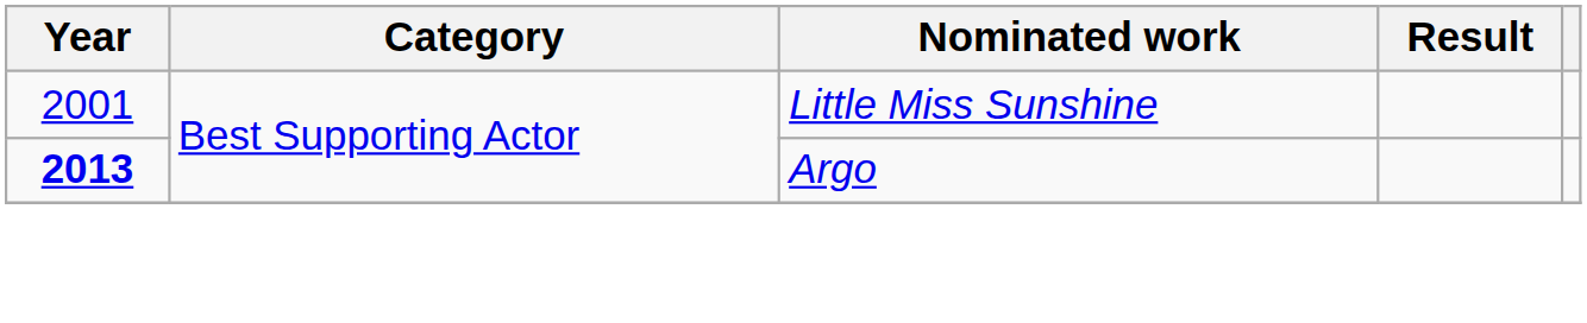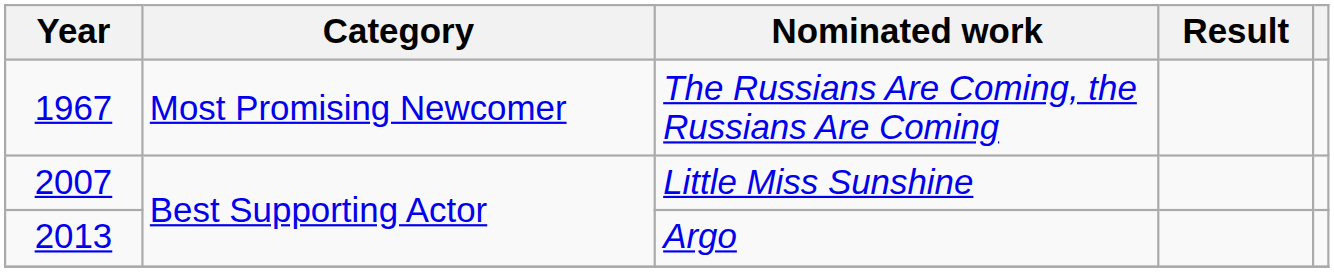+ row: 1967 | Most Promising Newcomer | The Russians Are Coming, the Russians Are Coming
Little Miss Sunshine | Year: 2001 -> 2007
Argo | Year: bold -> normal
